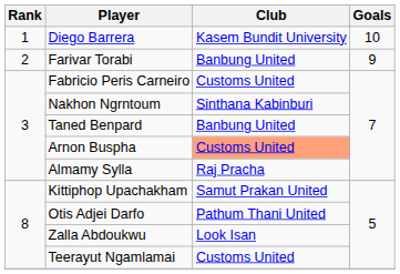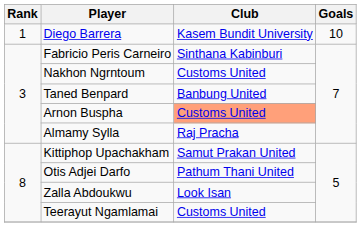- row: 2 | Farivar Torabi | Banbung United | 9
Fabricio Peris Carneiro | Club: Customs United -> Sinthana Kabinburi
Nakhon Ngrntoum | Club: Sinthana Kabinburi -> Customs United
